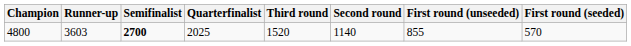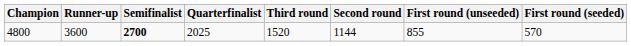4800 | Runner-up: 3603 -> 3600
4800 | Second round: 1140 -> 1144
